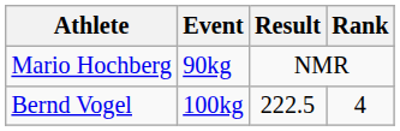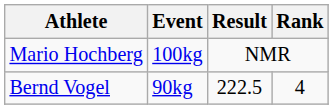Mario Hochberg | Event: 90kg -> 100kg
Bernd Vogel | Event: 100kg -> 90kg
